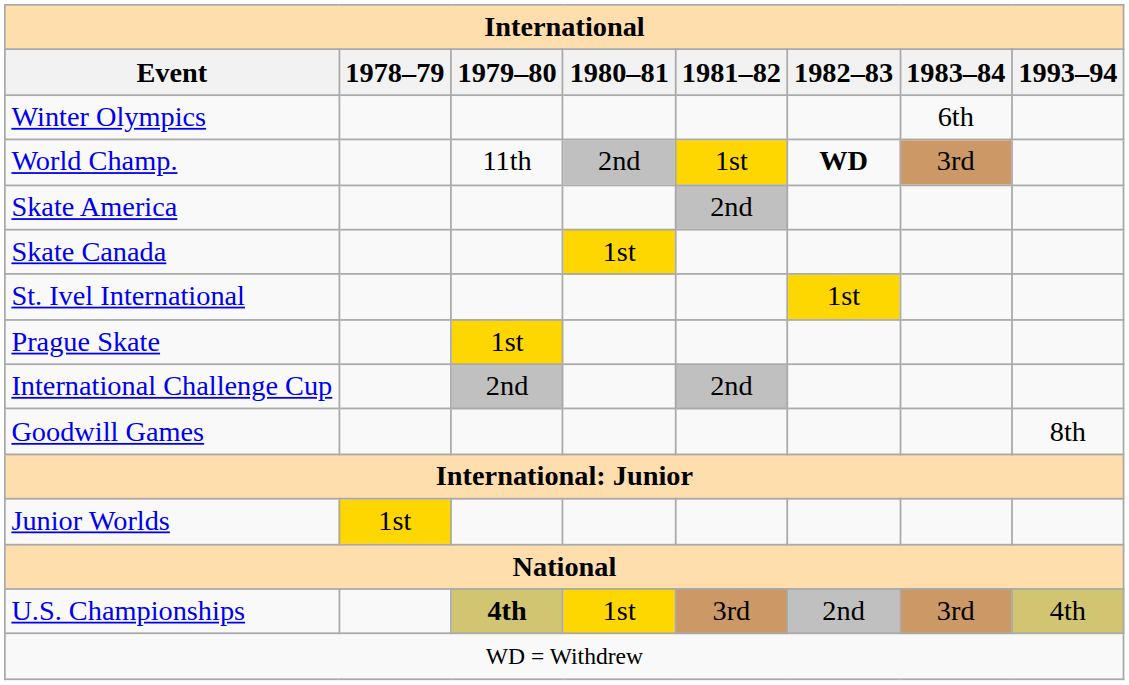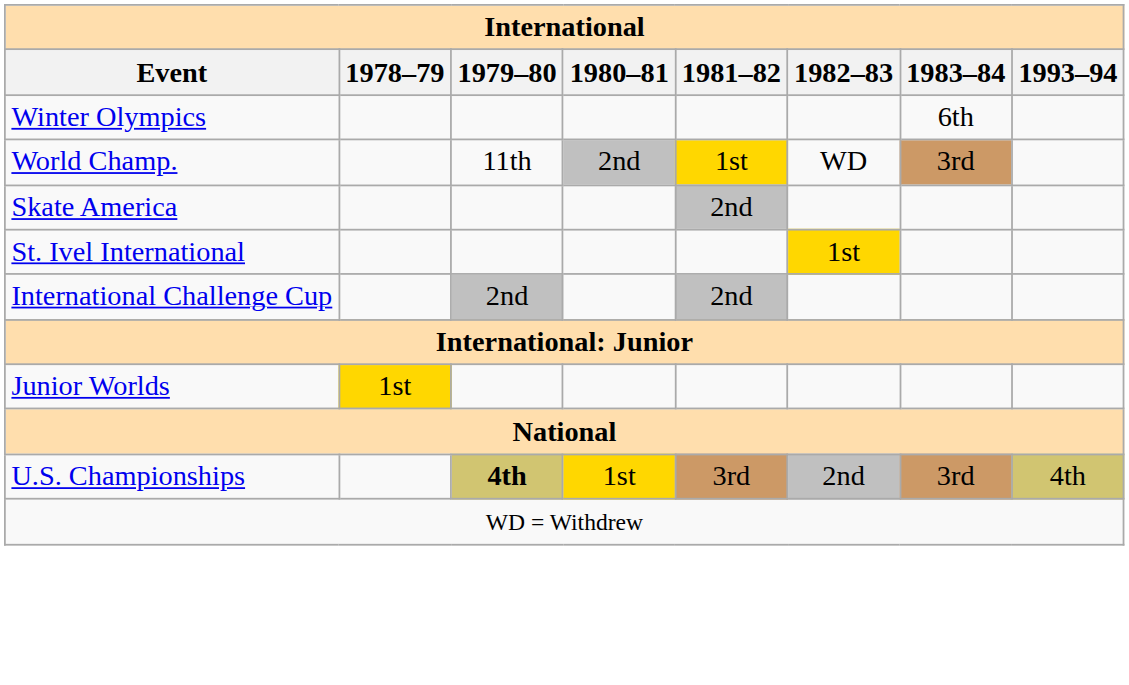World Champ. | 1982–83: bold -> normal
- row: Skate Canada | 1st
- row: Prague Skate | 1st
- row: Goodwill Games | 8th
